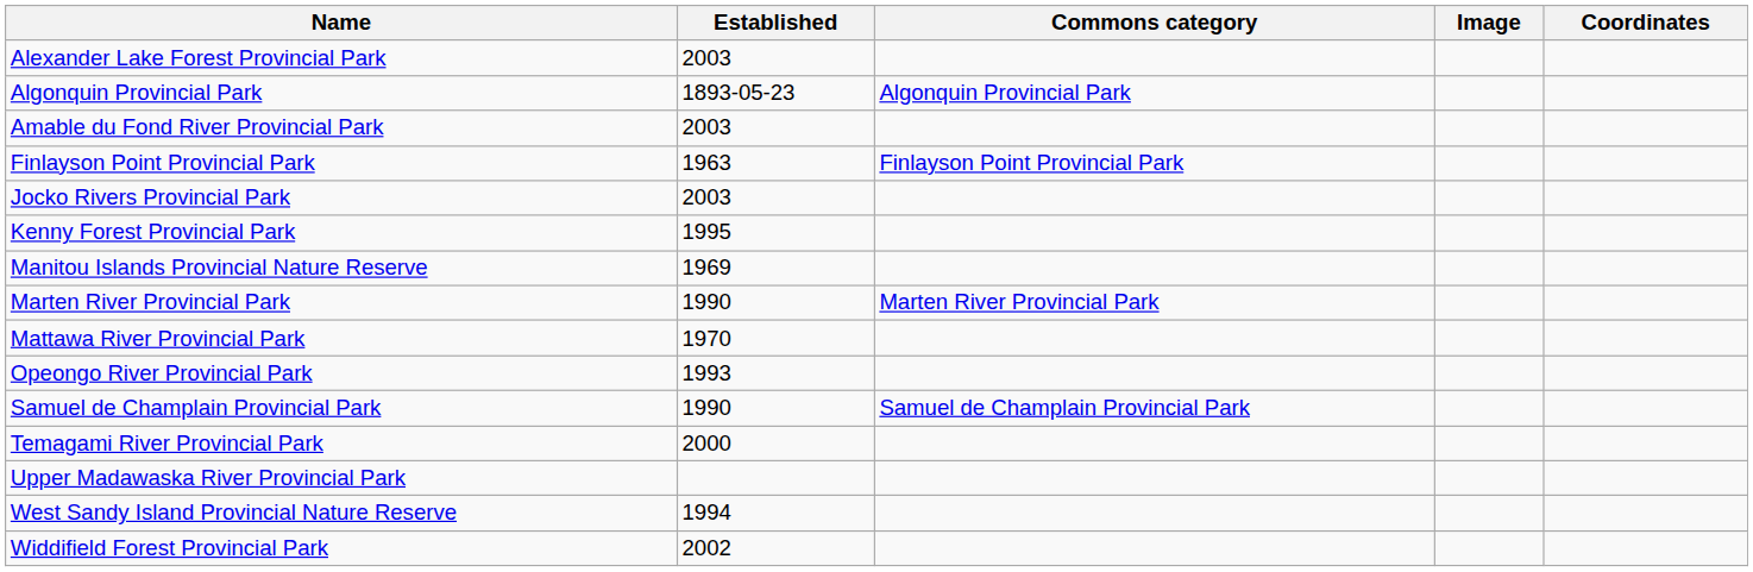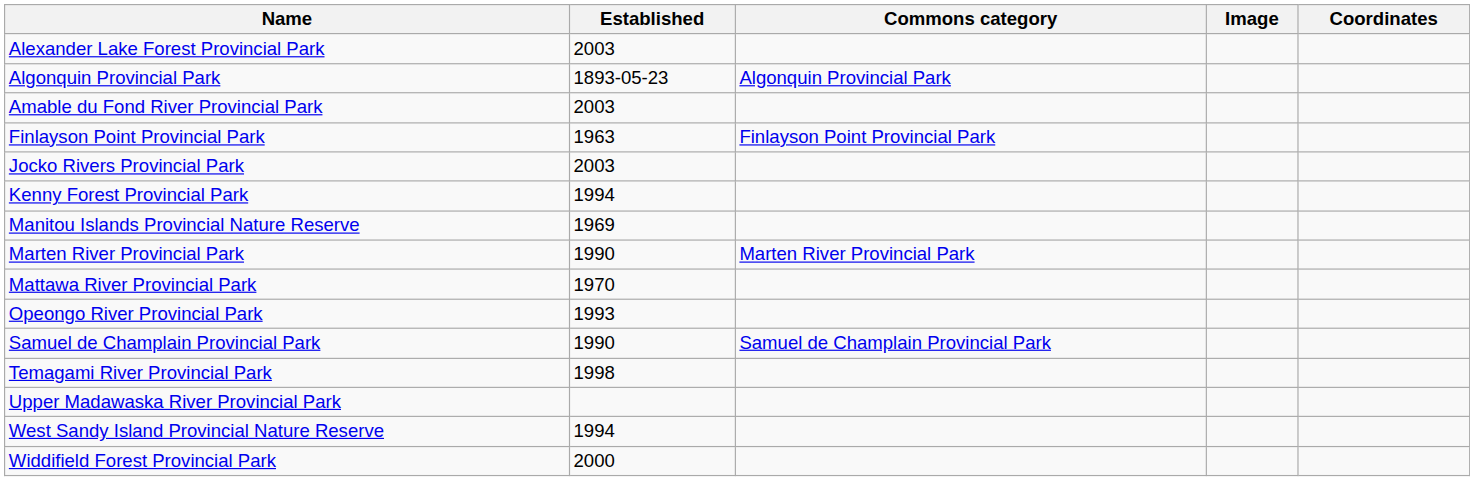Kenny Forest Provincial Park | Established: 1995 -> 1994
Temagami River Provincial Park | Established: 2000 -> 1998
Widdifield Forest Provincial Park | Established: 2002 -> 2000
